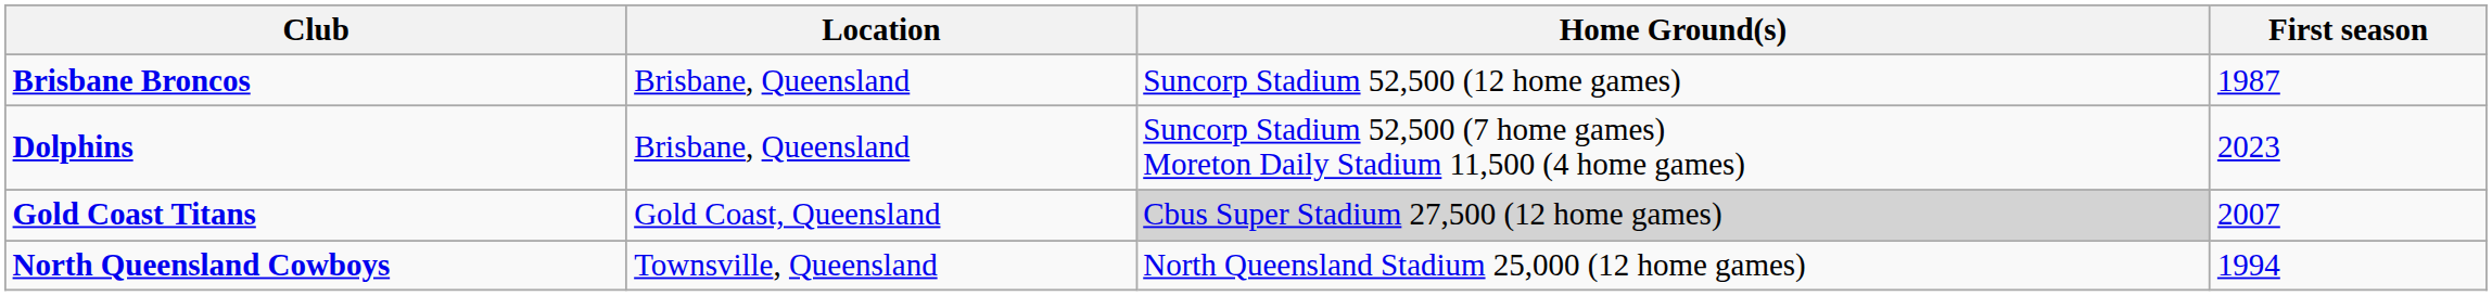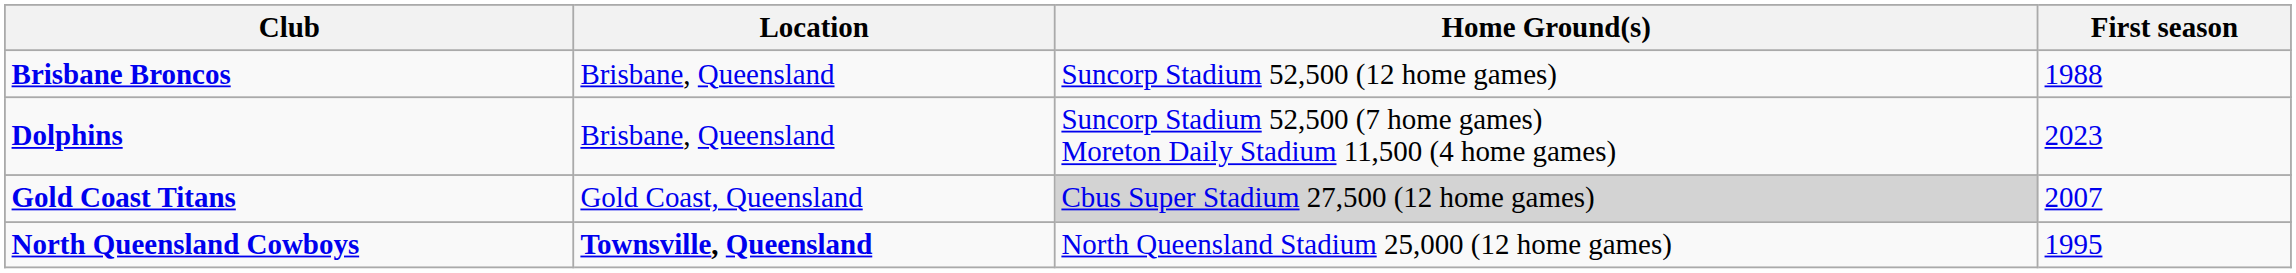Brisbane Broncos | First season: 1987 -> 1988
North Queensland Cowboys | Location: normal -> bold
North Queensland Cowboys | First season: 1994 -> 1995
